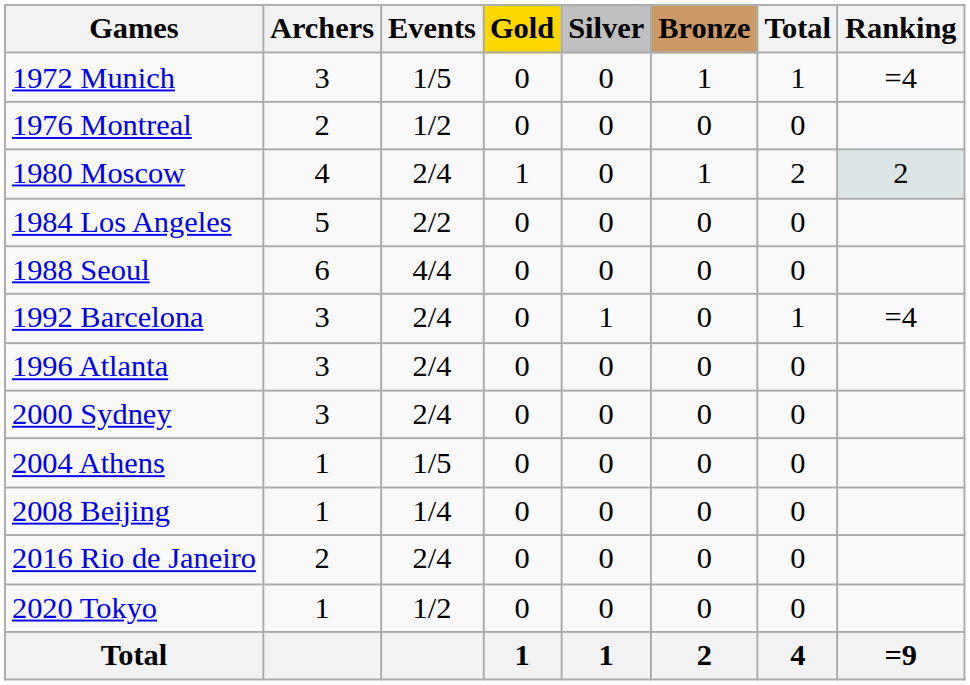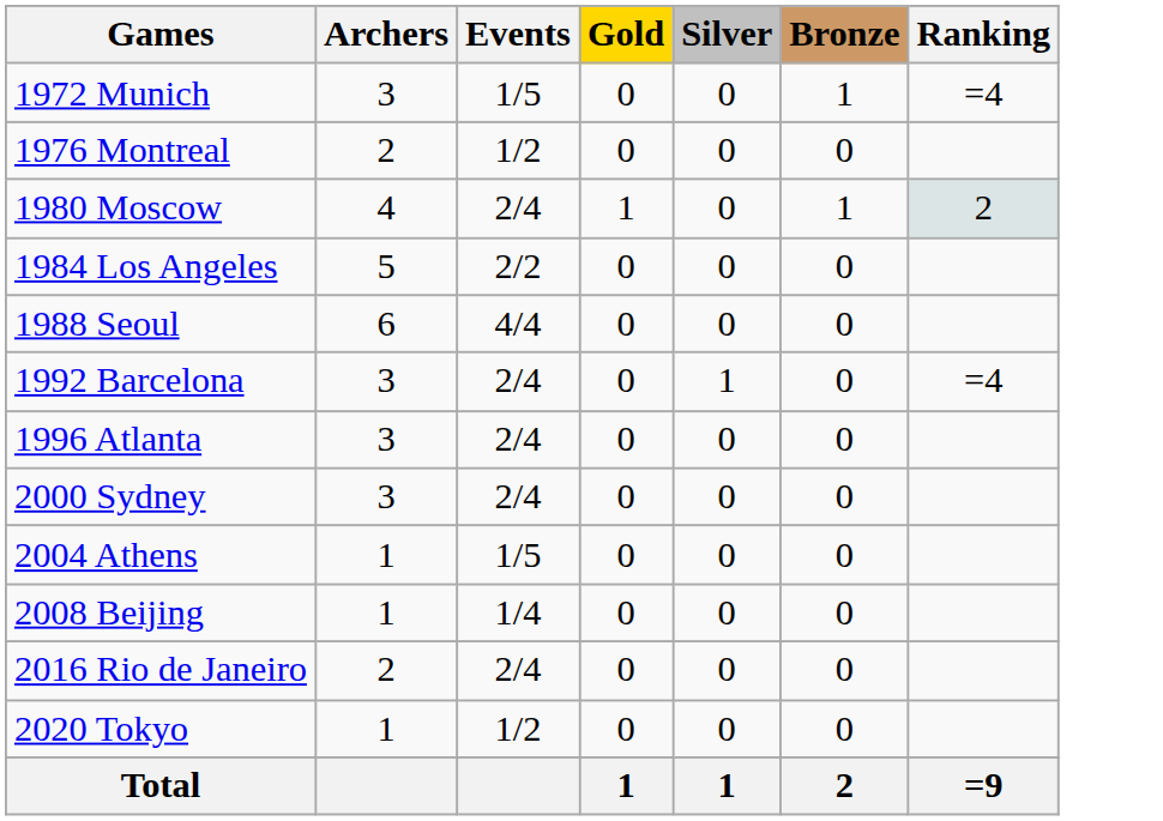- column: Total | 1 | 0 | 2 | 0 | 0 | 1 | 0 | 0 | 0 | 0 | 0 | 0 | 4
